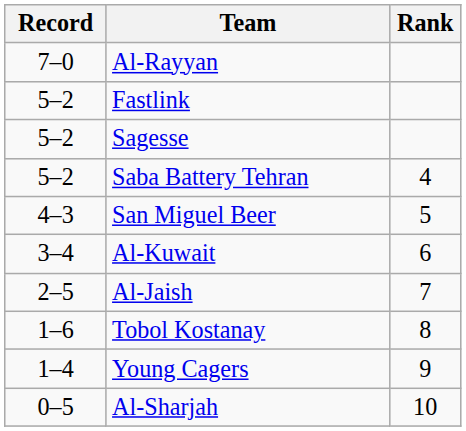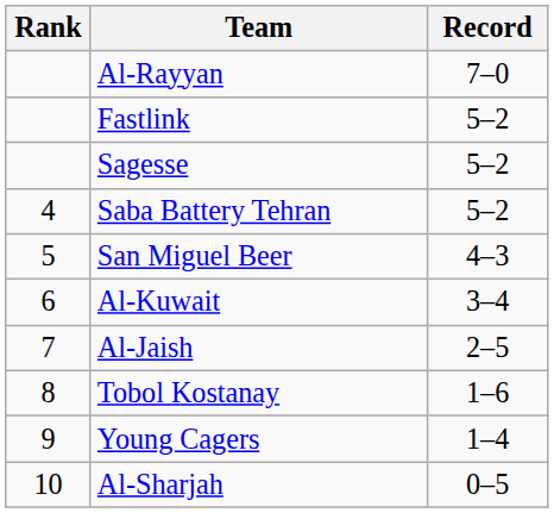columns swapped: Rank <-> Record
